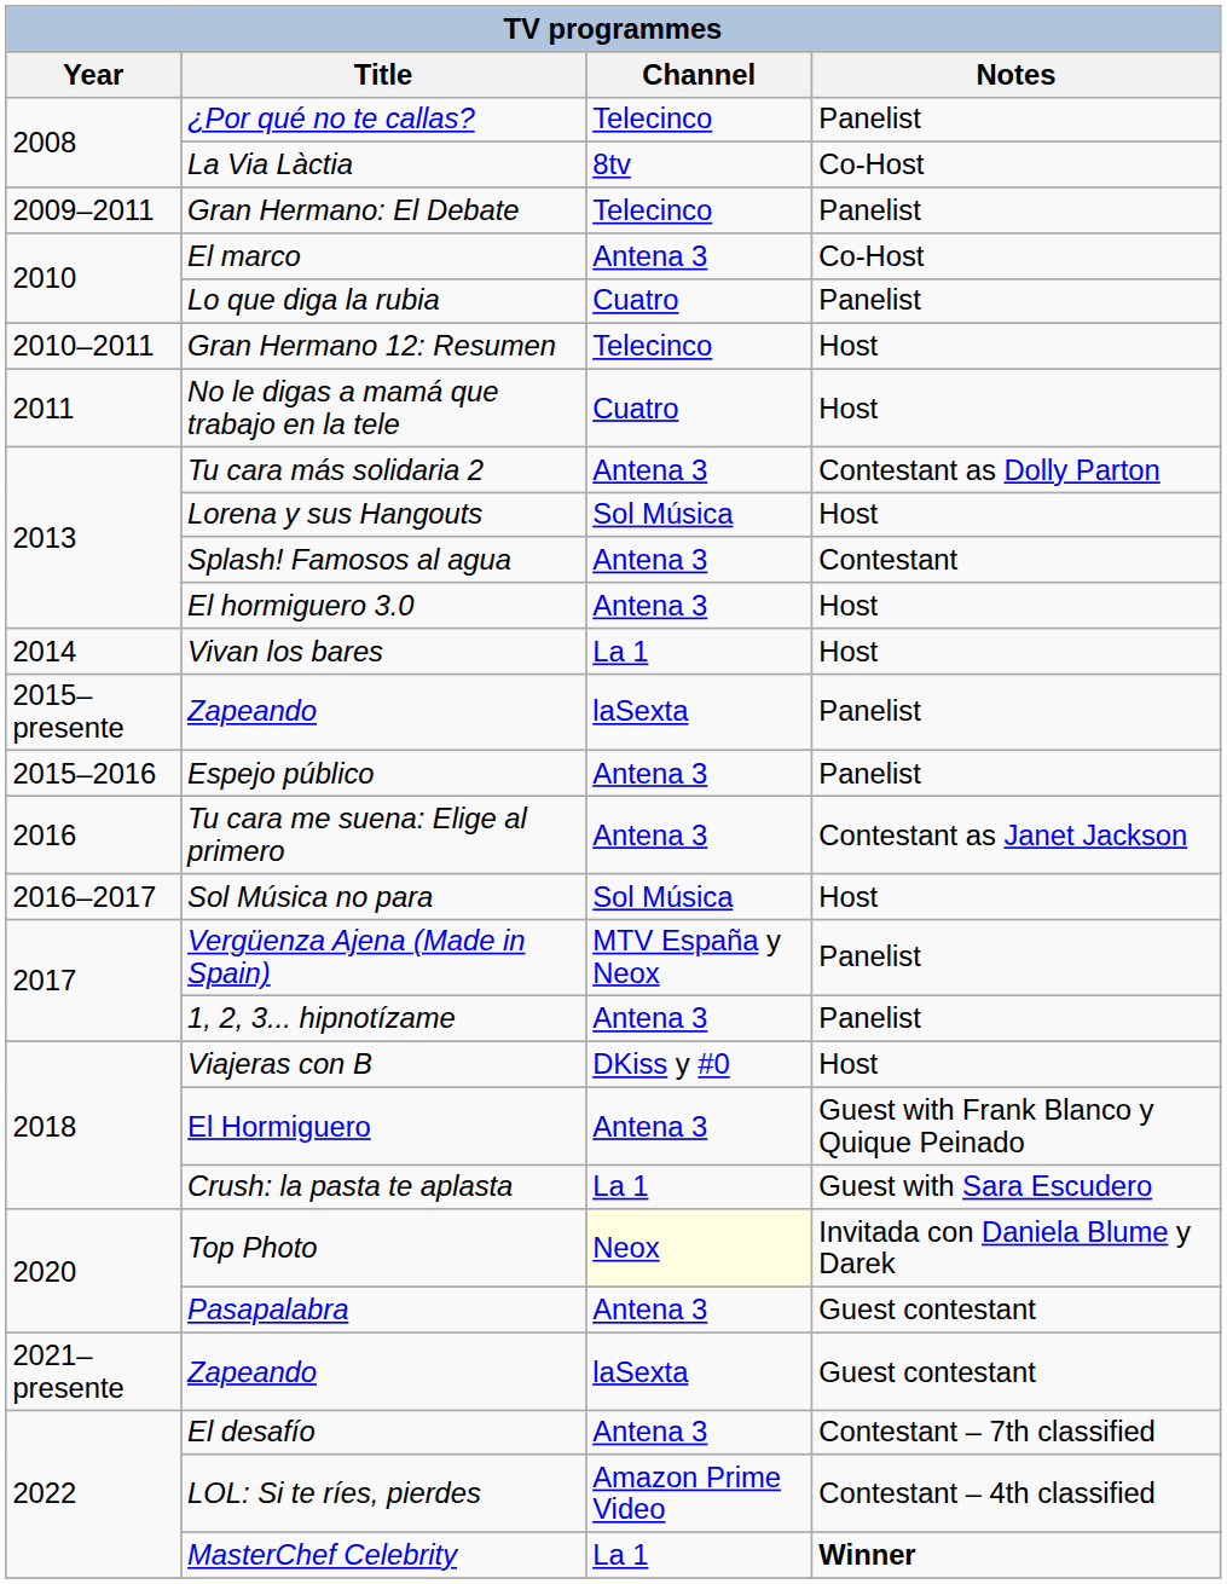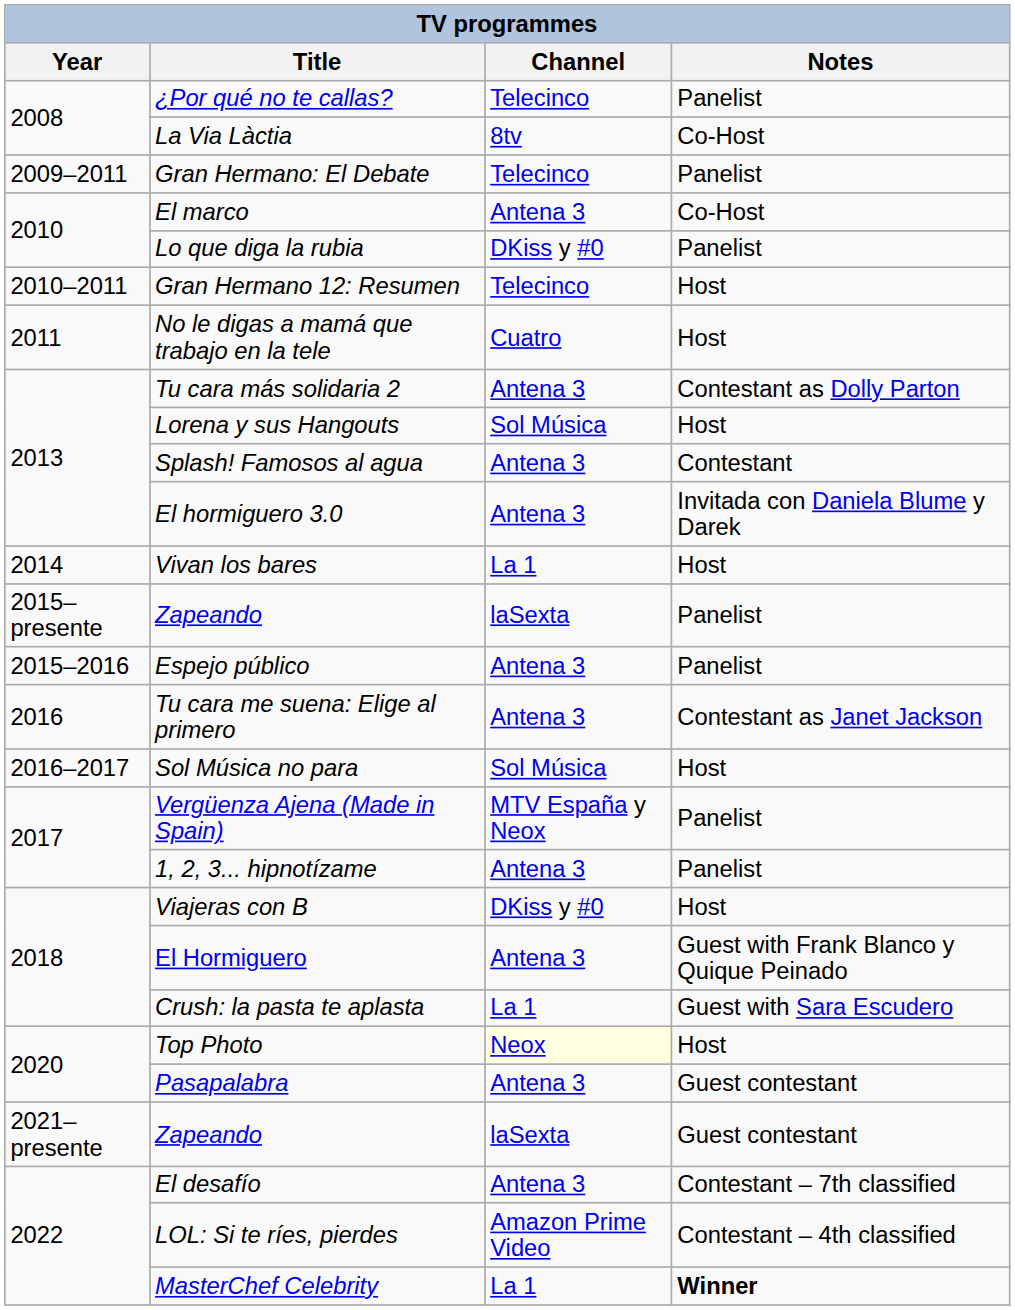Lo que diga la rubia | Channel: Cuatro -> DKiss y #0
El hormiguero 3.0 | Notes: Host -> Invitada con Daniela Blume y Darek
Top Photo | Notes: Invitada con Daniela Blume y Darek -> Host
